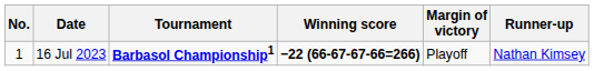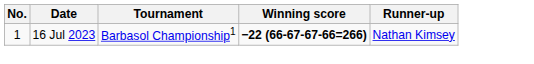- column: Margin of victory | Playoff
16 Jul 2023 | Tournament: bold -> normal
